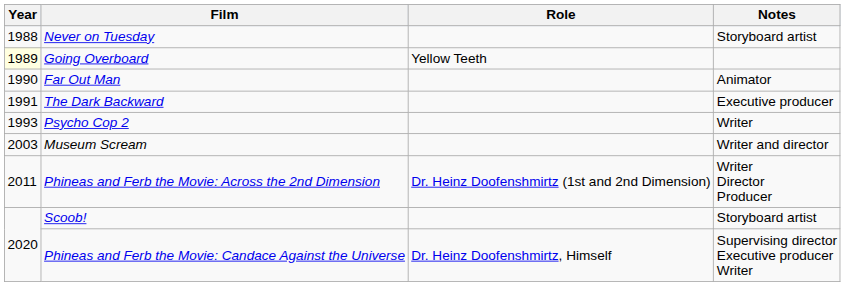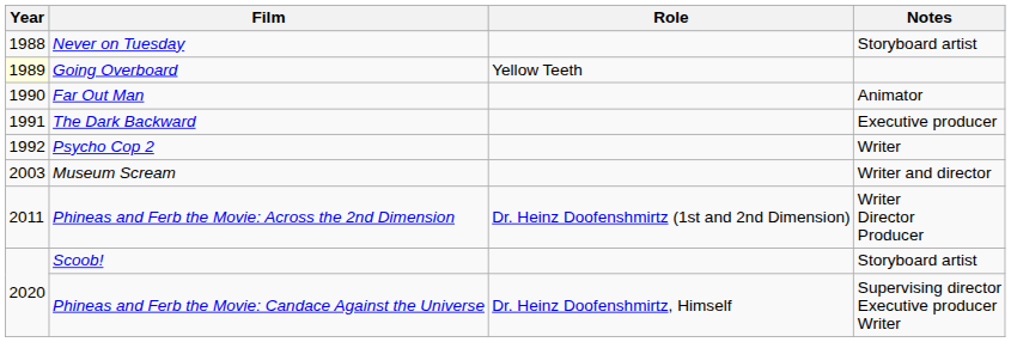Psycho Cop 2 | Year: 1993 -> 1992
